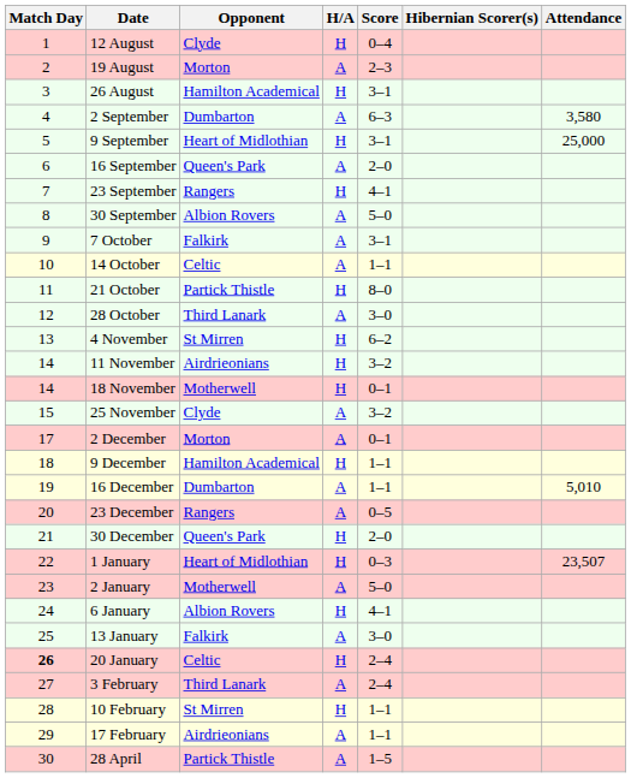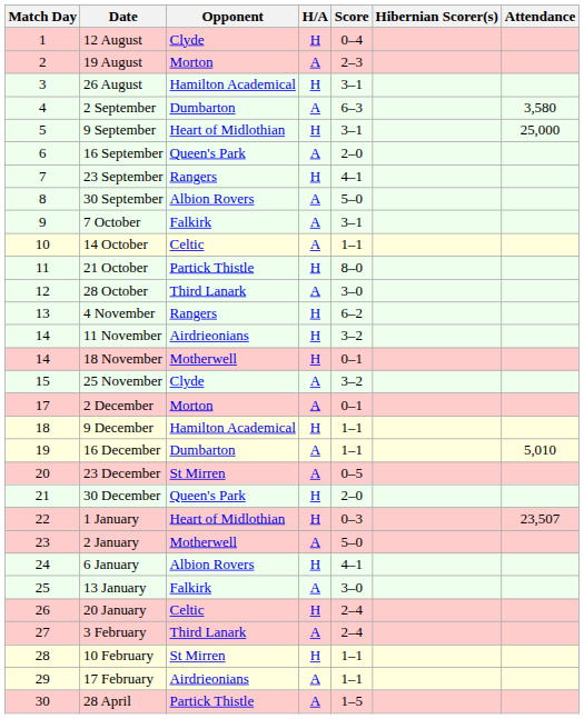4 November | Opponent: St Mirren -> Rangers
23 December | Opponent: Rangers -> St Mirren
20 January | Match Day: bold -> normal
